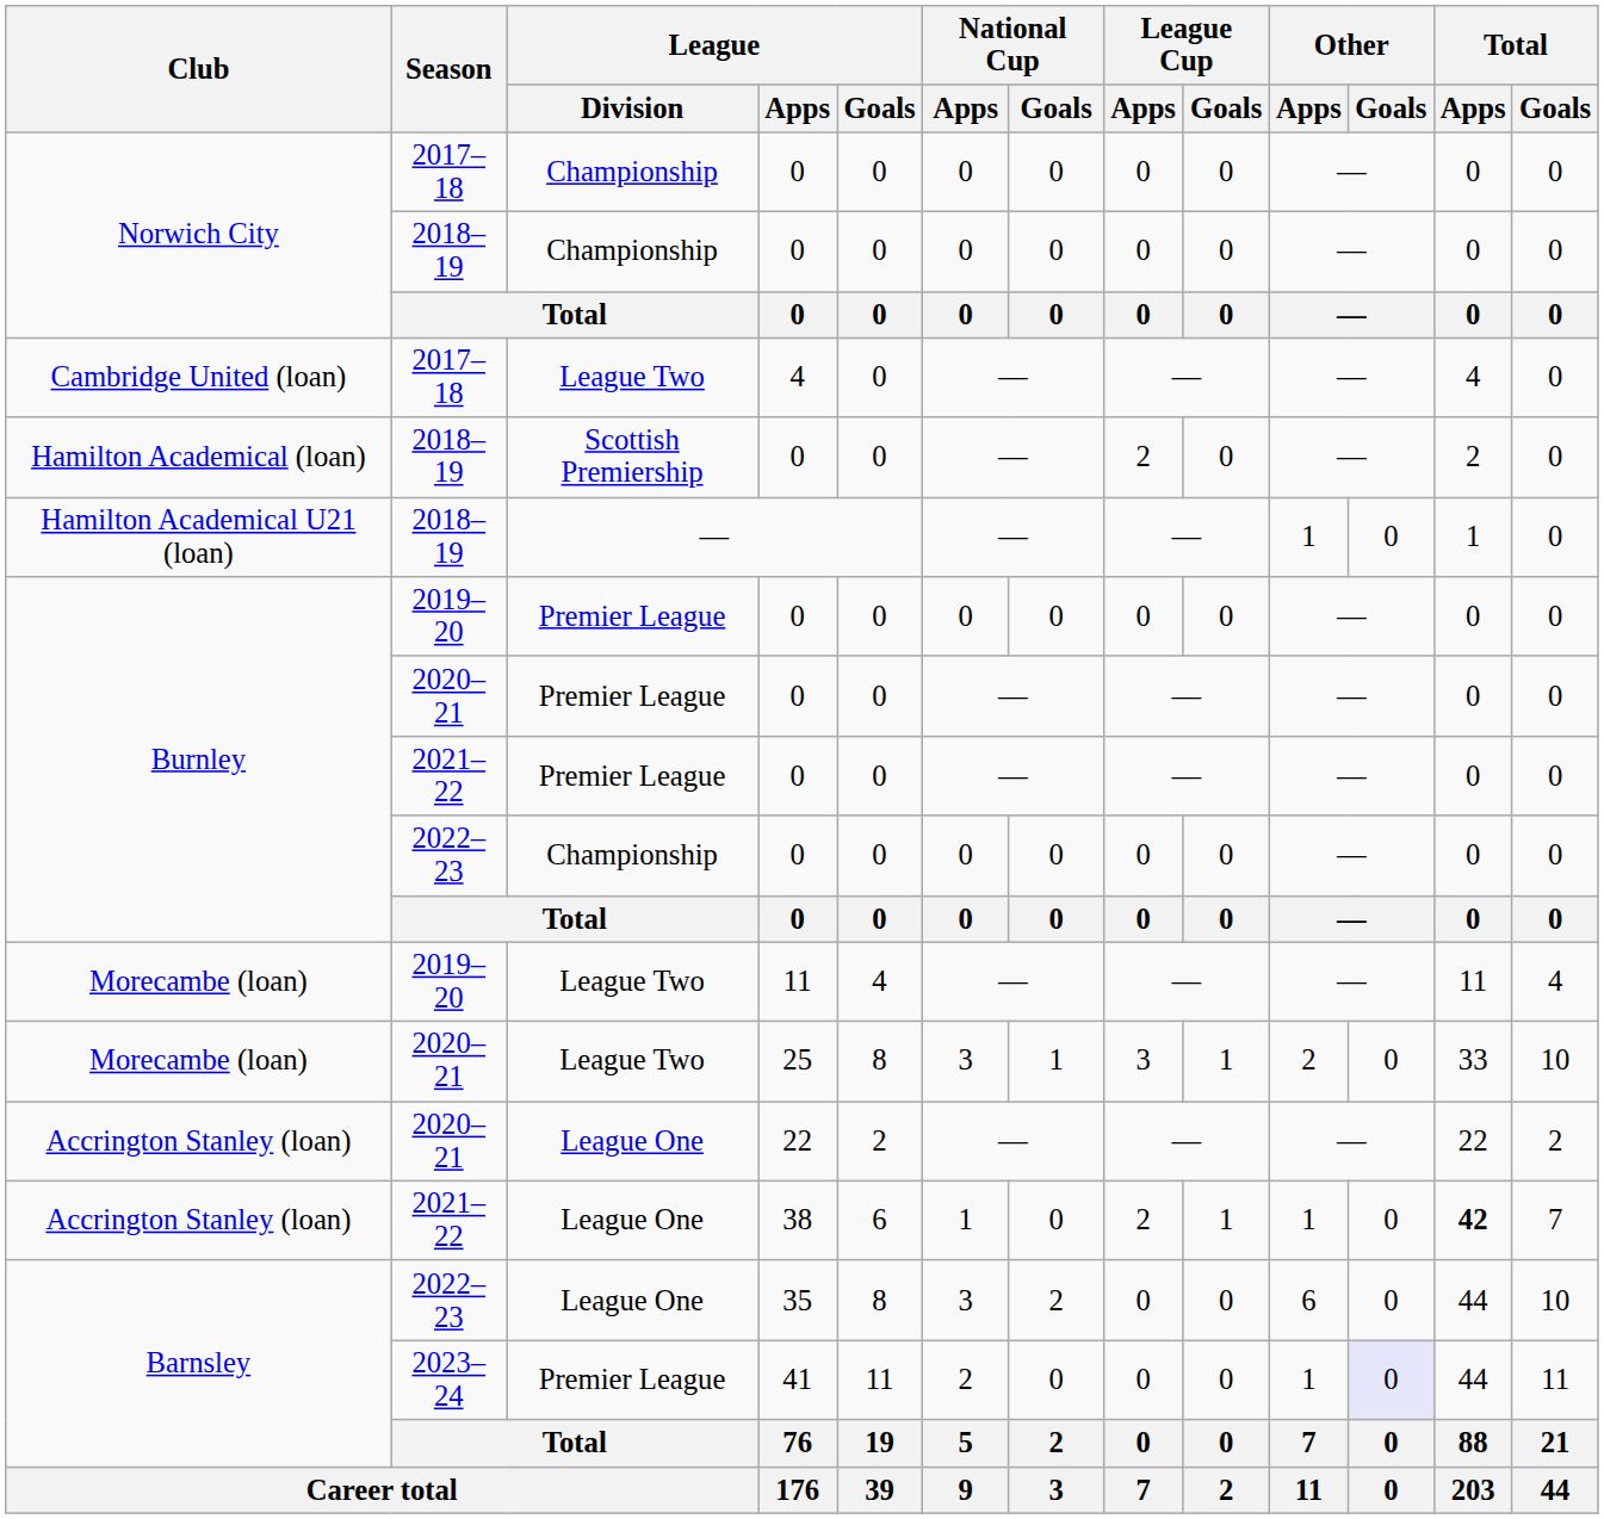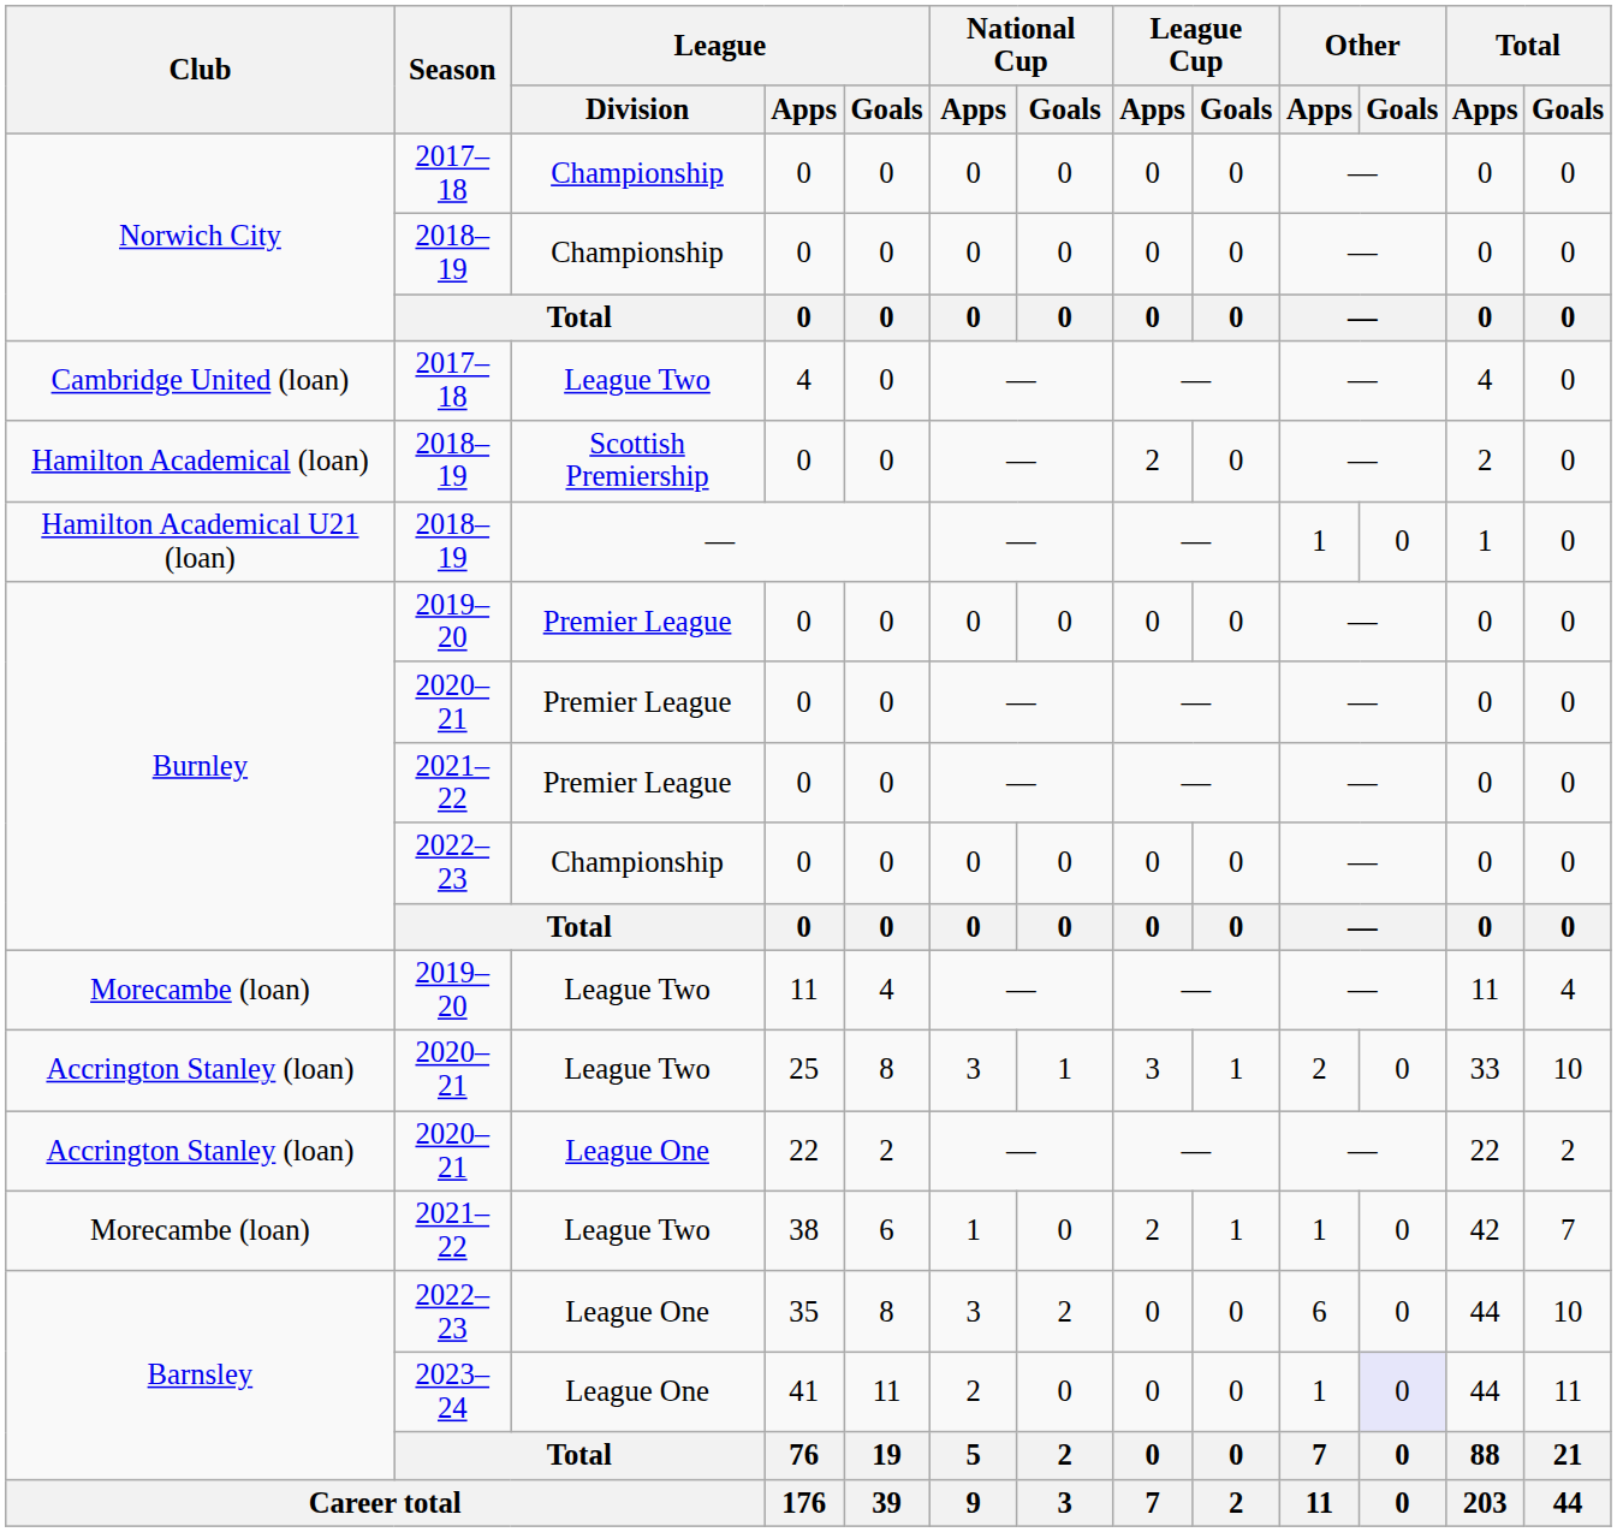25 | Club: Morecambe (loan) -> Accrington Stanley (loan)
38 | Club: Accrington Stanley (loan) -> Morecambe (loan)
38 | League / Division: League One -> League Two
38 | Total / Apps: bold -> normal
41 | League / Division: Premier League -> League One
